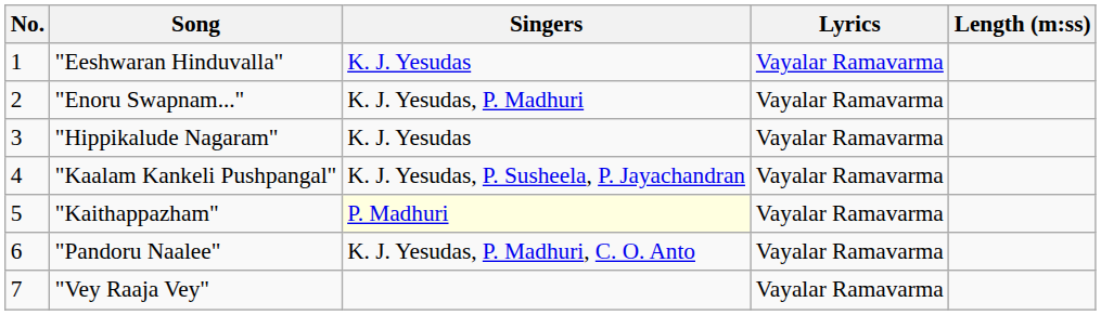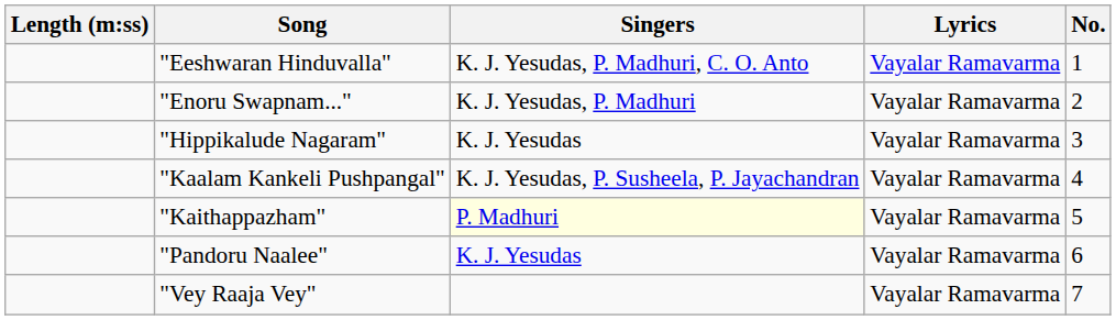columns swapped: No. <-> Length (m:ss)
"Eeshwaran Hinduvalla" | Singers: K. J. Yesudas -> K. J. Yesudas, P. Madhuri, C. O. Anto
"Pandoru Naalee" | Singers: K. J. Yesudas, P. Madhuri, C. O. Anto -> K. J. Yesudas
